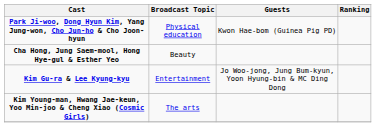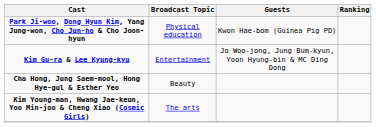rows swapped: Cha Hong, Jung Saem-mool, Hong Hye-gul & Esther Yeo <-> Kim Gu-ra & Lee Kyung-kyu
